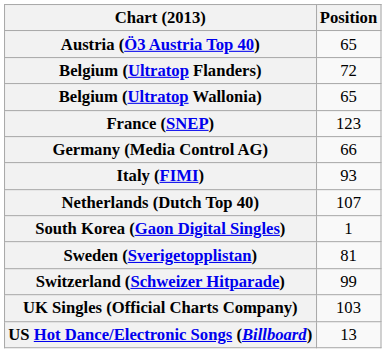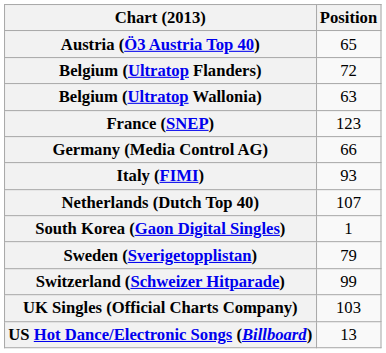Belgium (Ultratop Wallonia) | Position: 65 -> 63
Sweden (Sverigetopplistan) | Position: 81 -> 79
